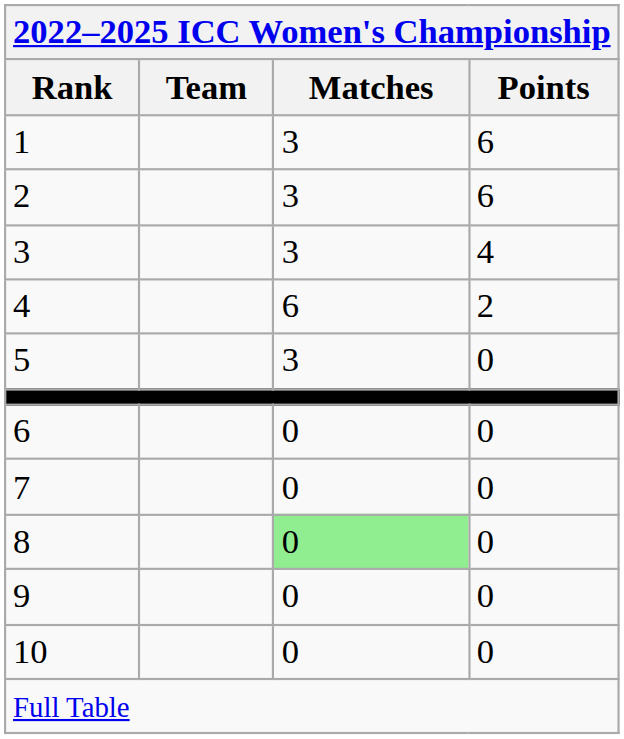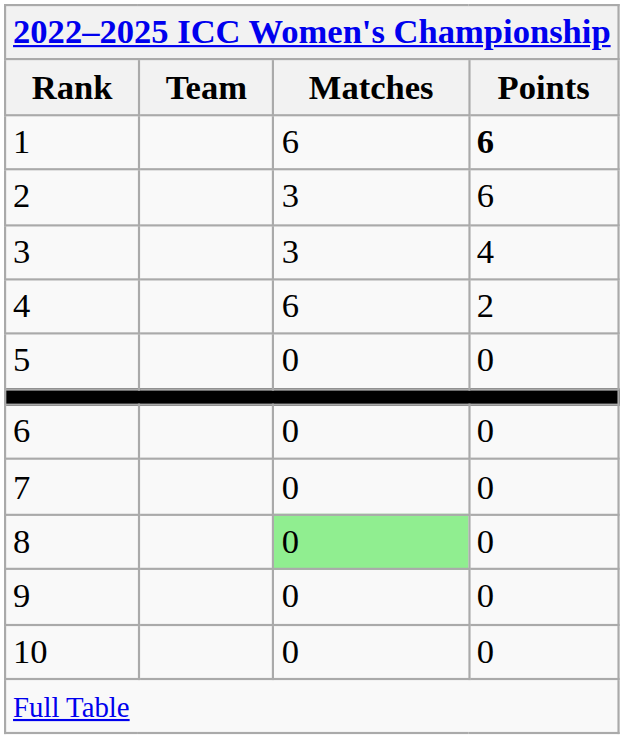1 | Matches: 3 -> 6
1 | Points: normal -> bold
5 | Matches: 3 -> 0
